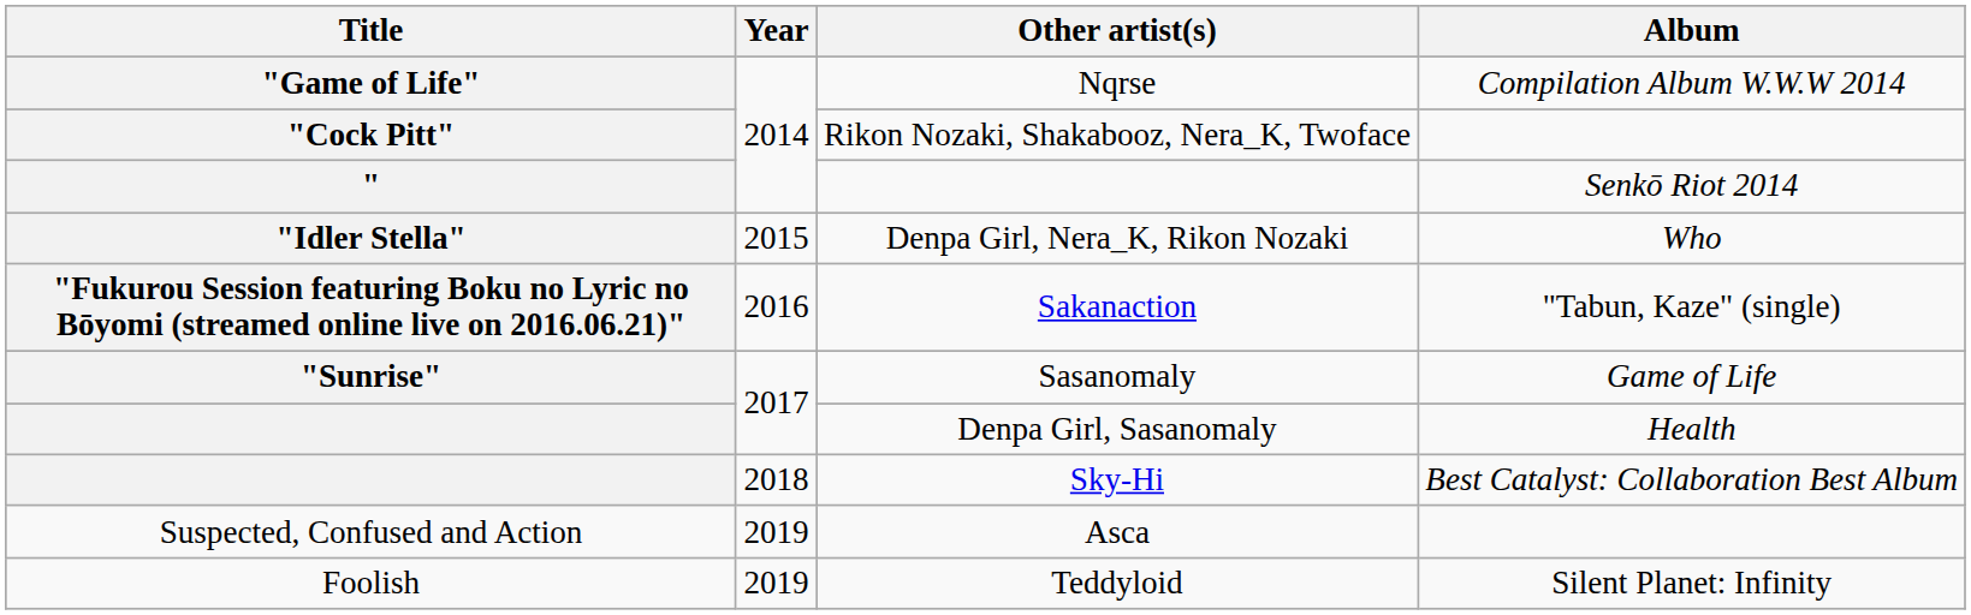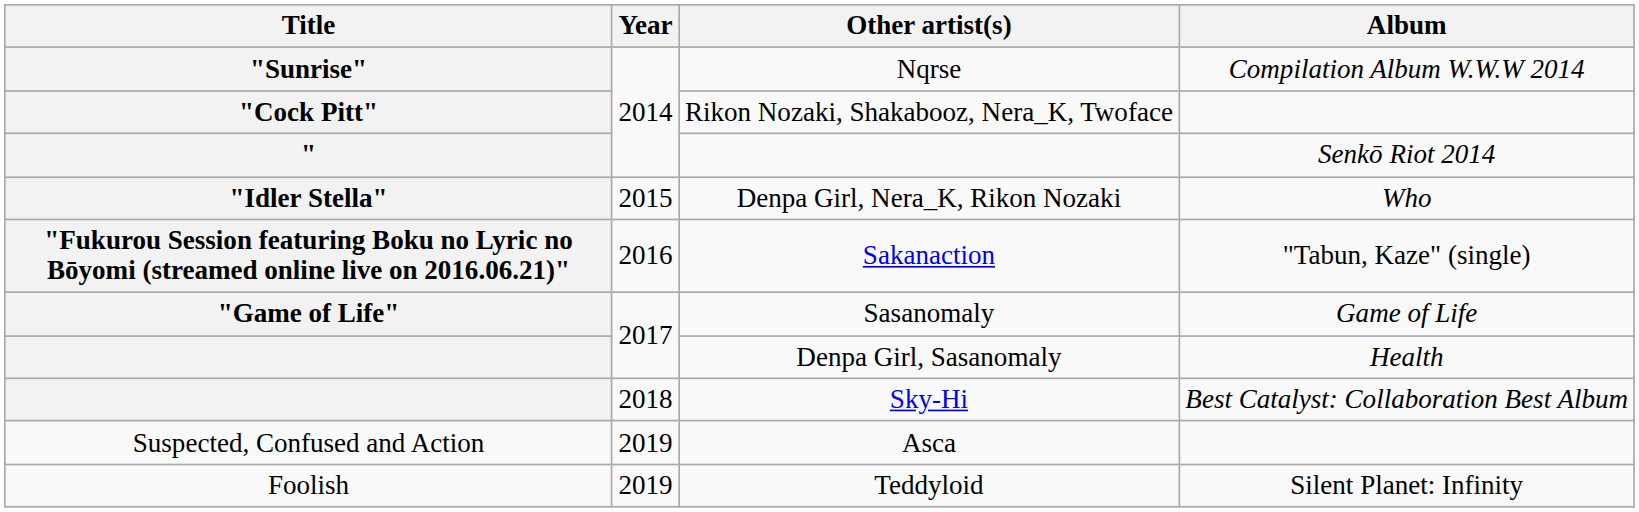Nqrse | Title: "Game of Life" -> "Sunrise"
Sasanomaly | Title: "Sunrise" -> "Game of Life"
